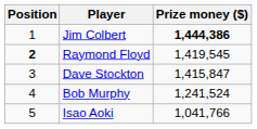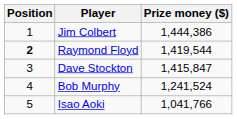Jim Colbert | Prize money ($): bold -> normal
Raymond Floyd | Prize money ($): 1,419,545 -> 1,419,544
